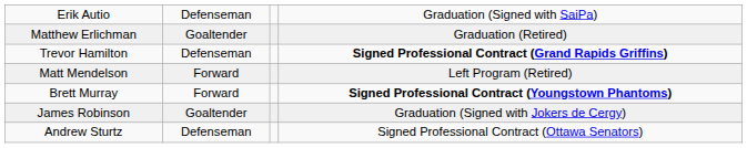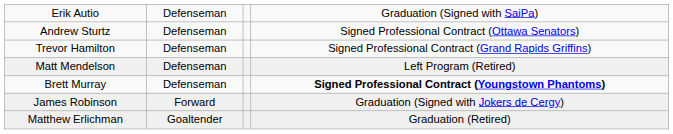rows swapped: Matthew Erlichman <-> Andrew Sturtz
Trevor Hamilton | column 4: bold -> normal
Matt Mendelson | column 2: Forward -> Defenseman
Brett Murray | column 2: Forward -> Defenseman
James Robinson | column 2: Goaltender -> Forward
